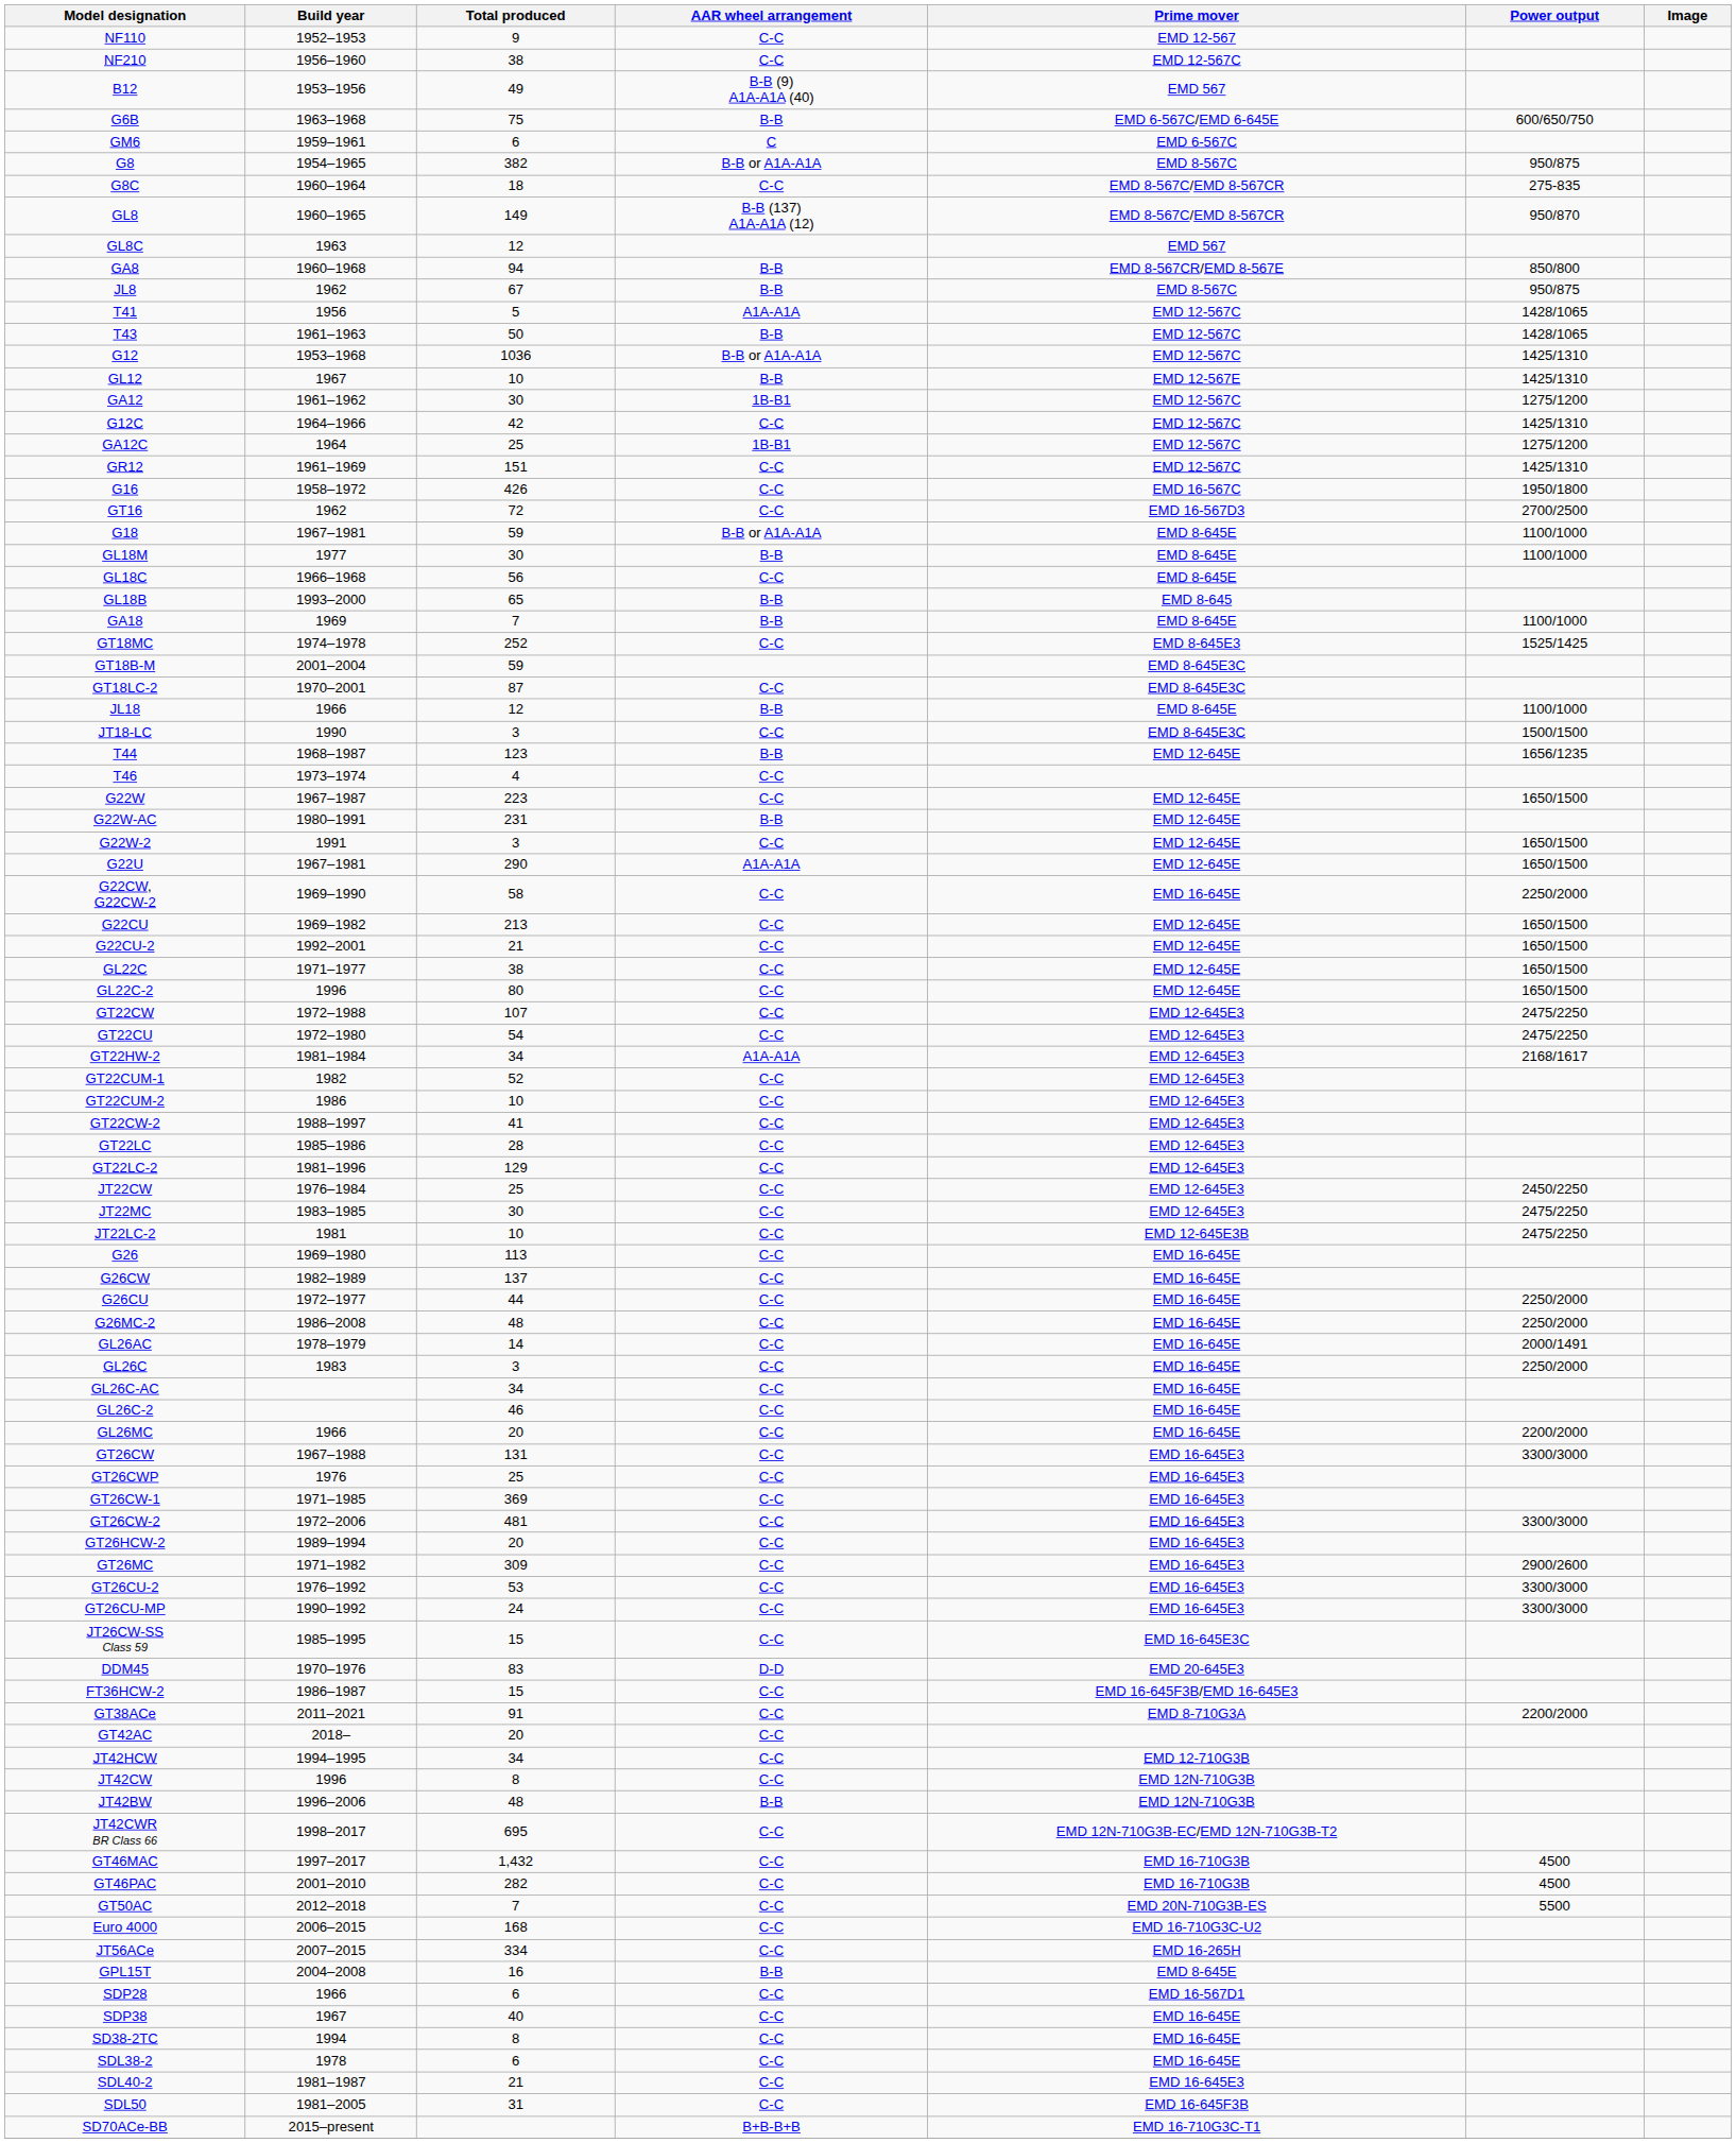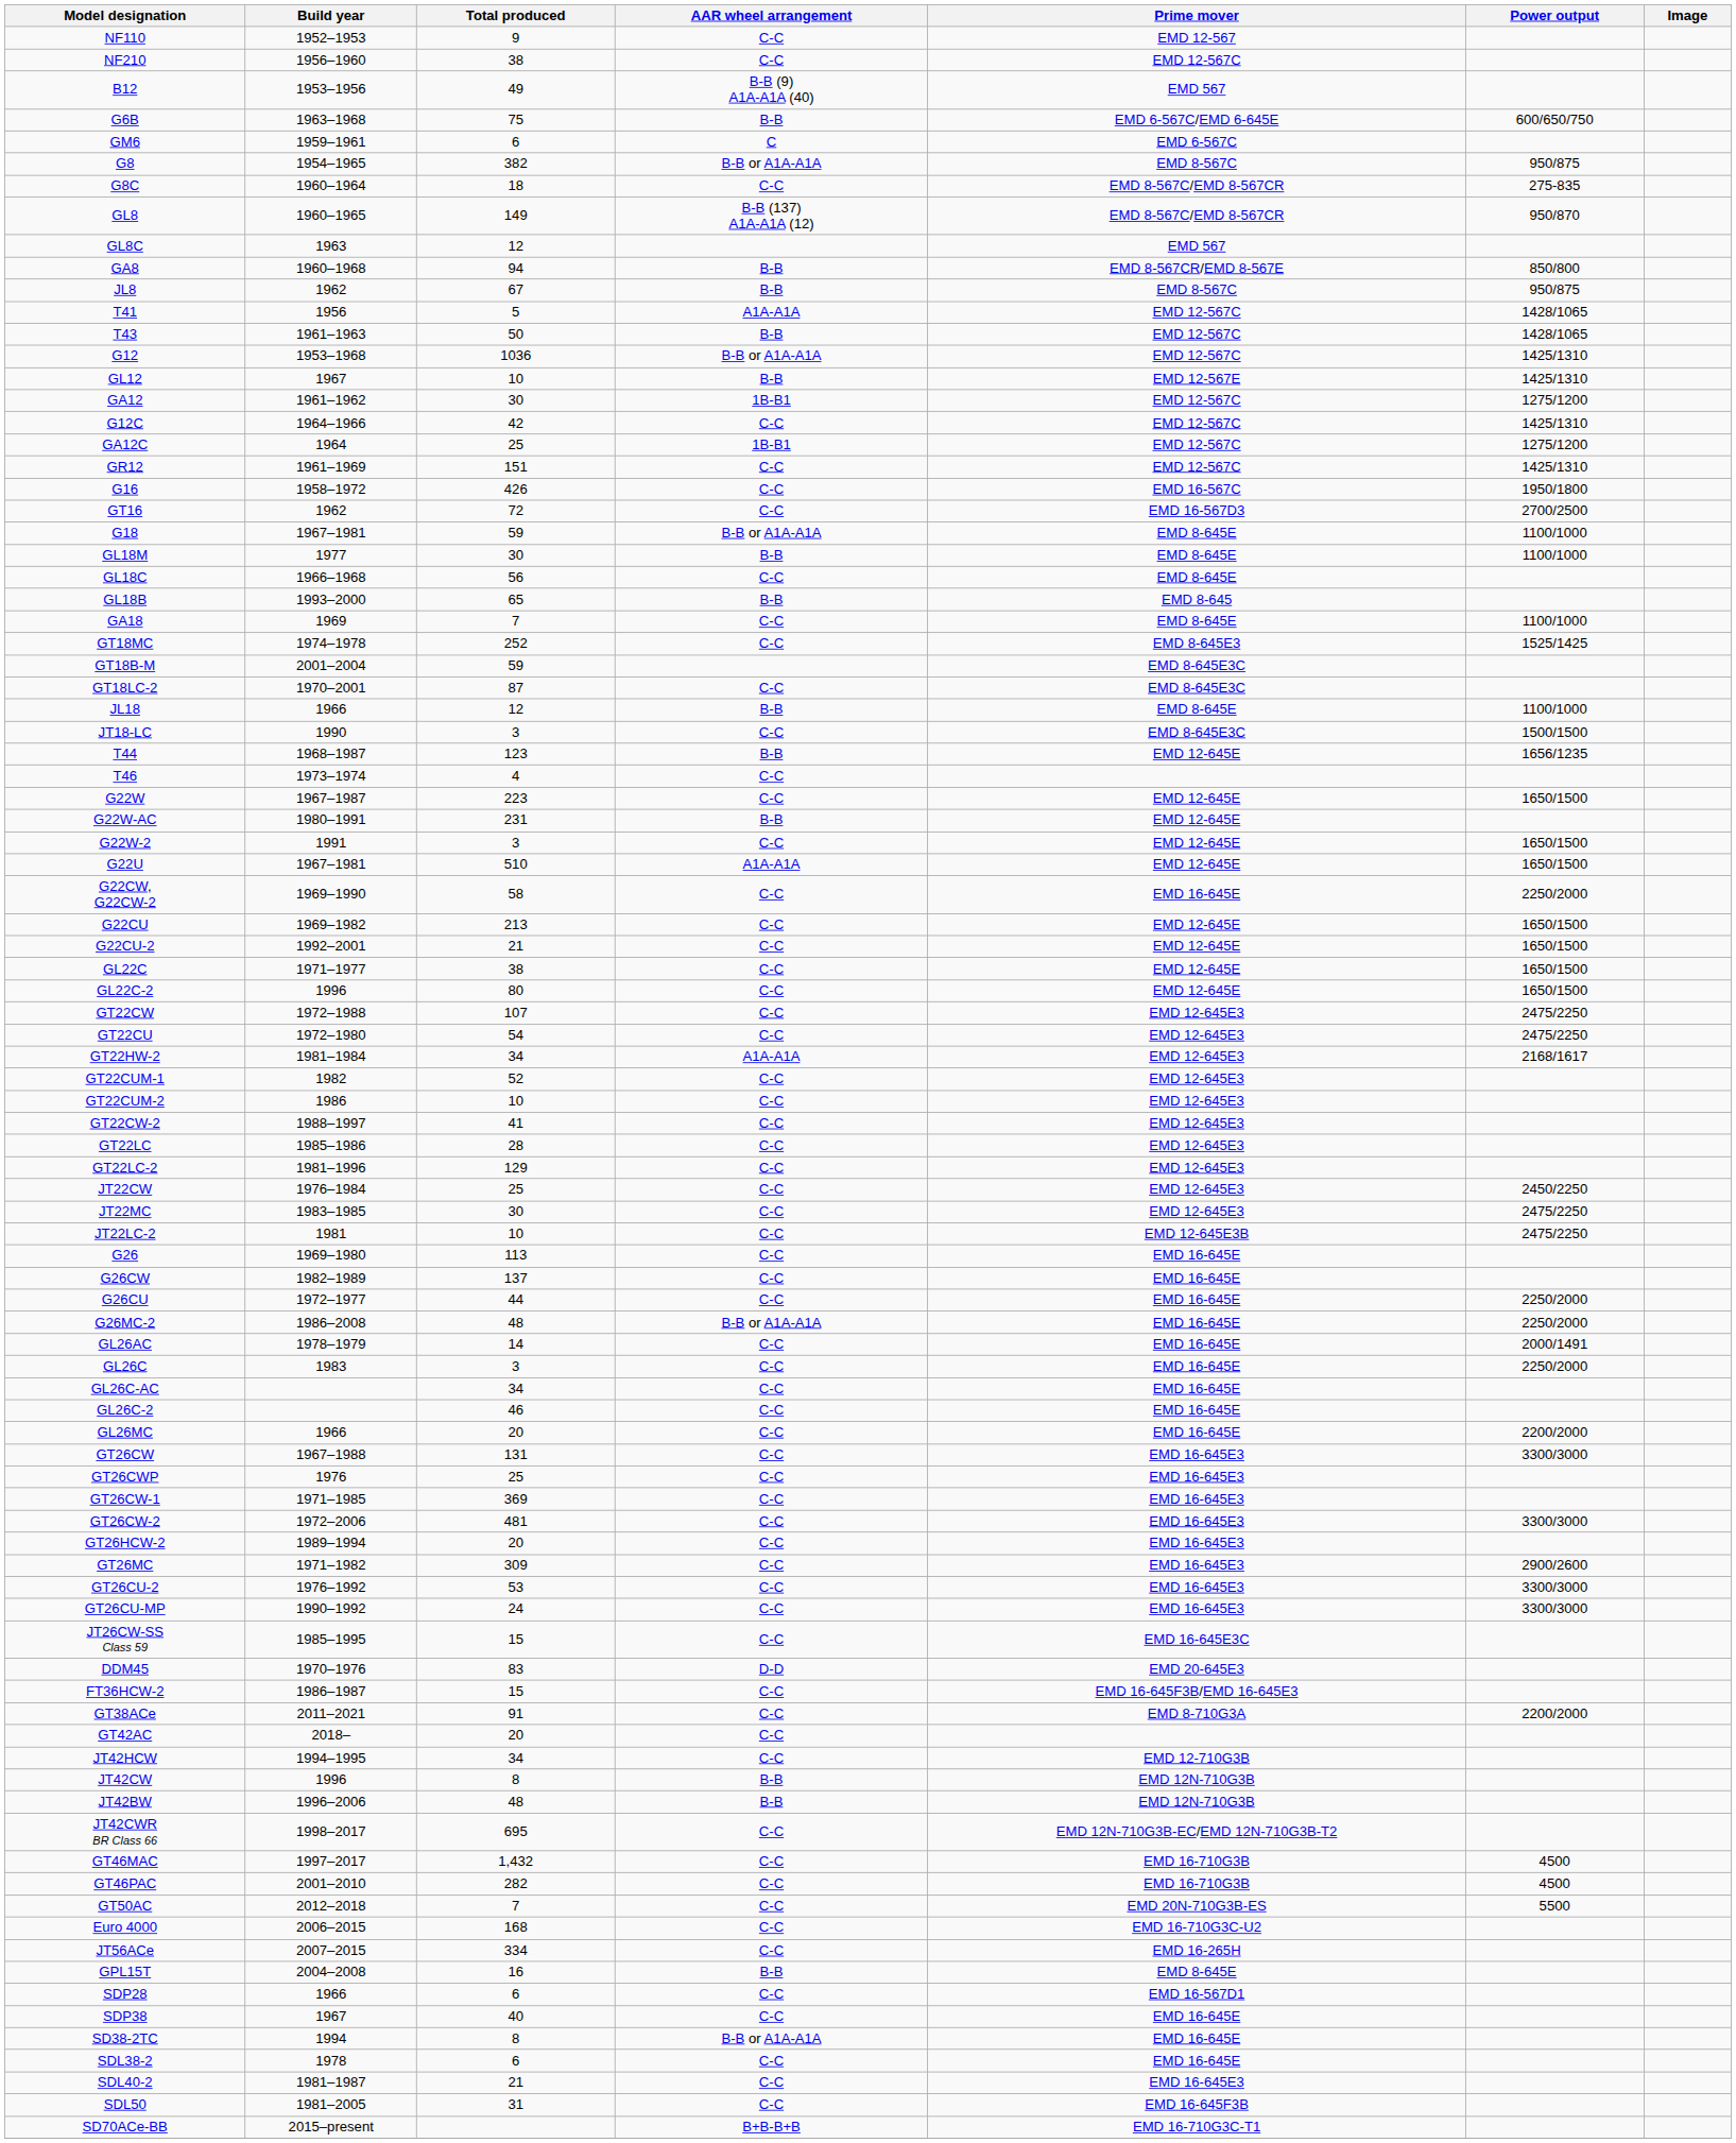GA18 | AAR wheel arrangement: B-B -> C-C
G22U | Total produced: 290 -> 510
G26MC-2 | AAR wheel arrangement: C-C -> B-B or A1A-A1A
JT42CW | AAR wheel arrangement: C-C -> B-B
SD38-2TC | AAR wheel arrangement: C-C -> B-B or A1A-A1A
